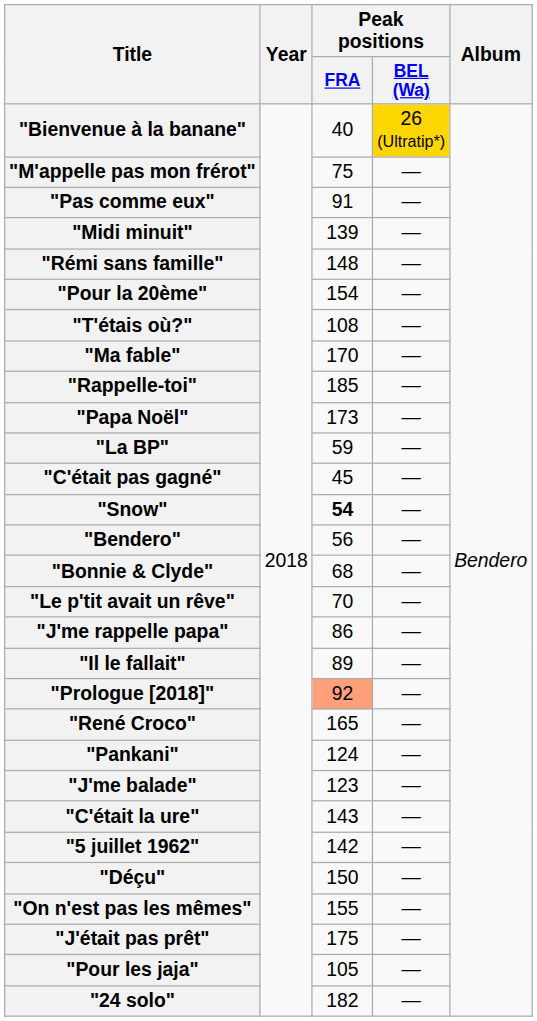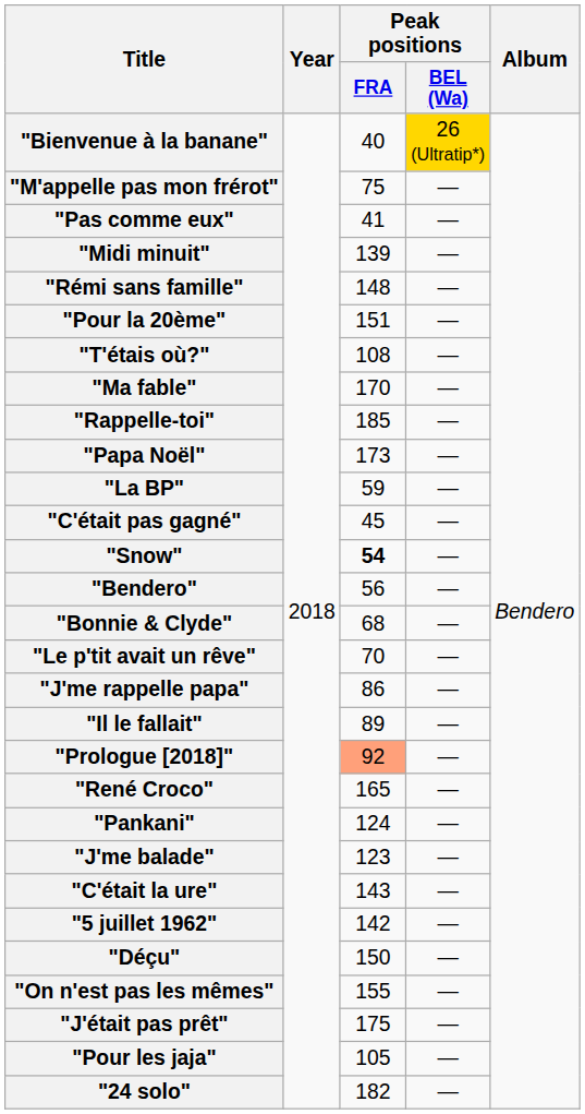"Pas comme eux" | Peak positions / FRA: 91 -> 41
"Pour la 20ème" | Peak positions / FRA: 154 -> 151
